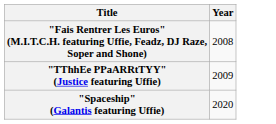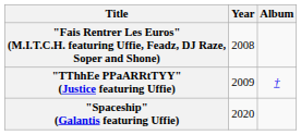+ column: Album | †
